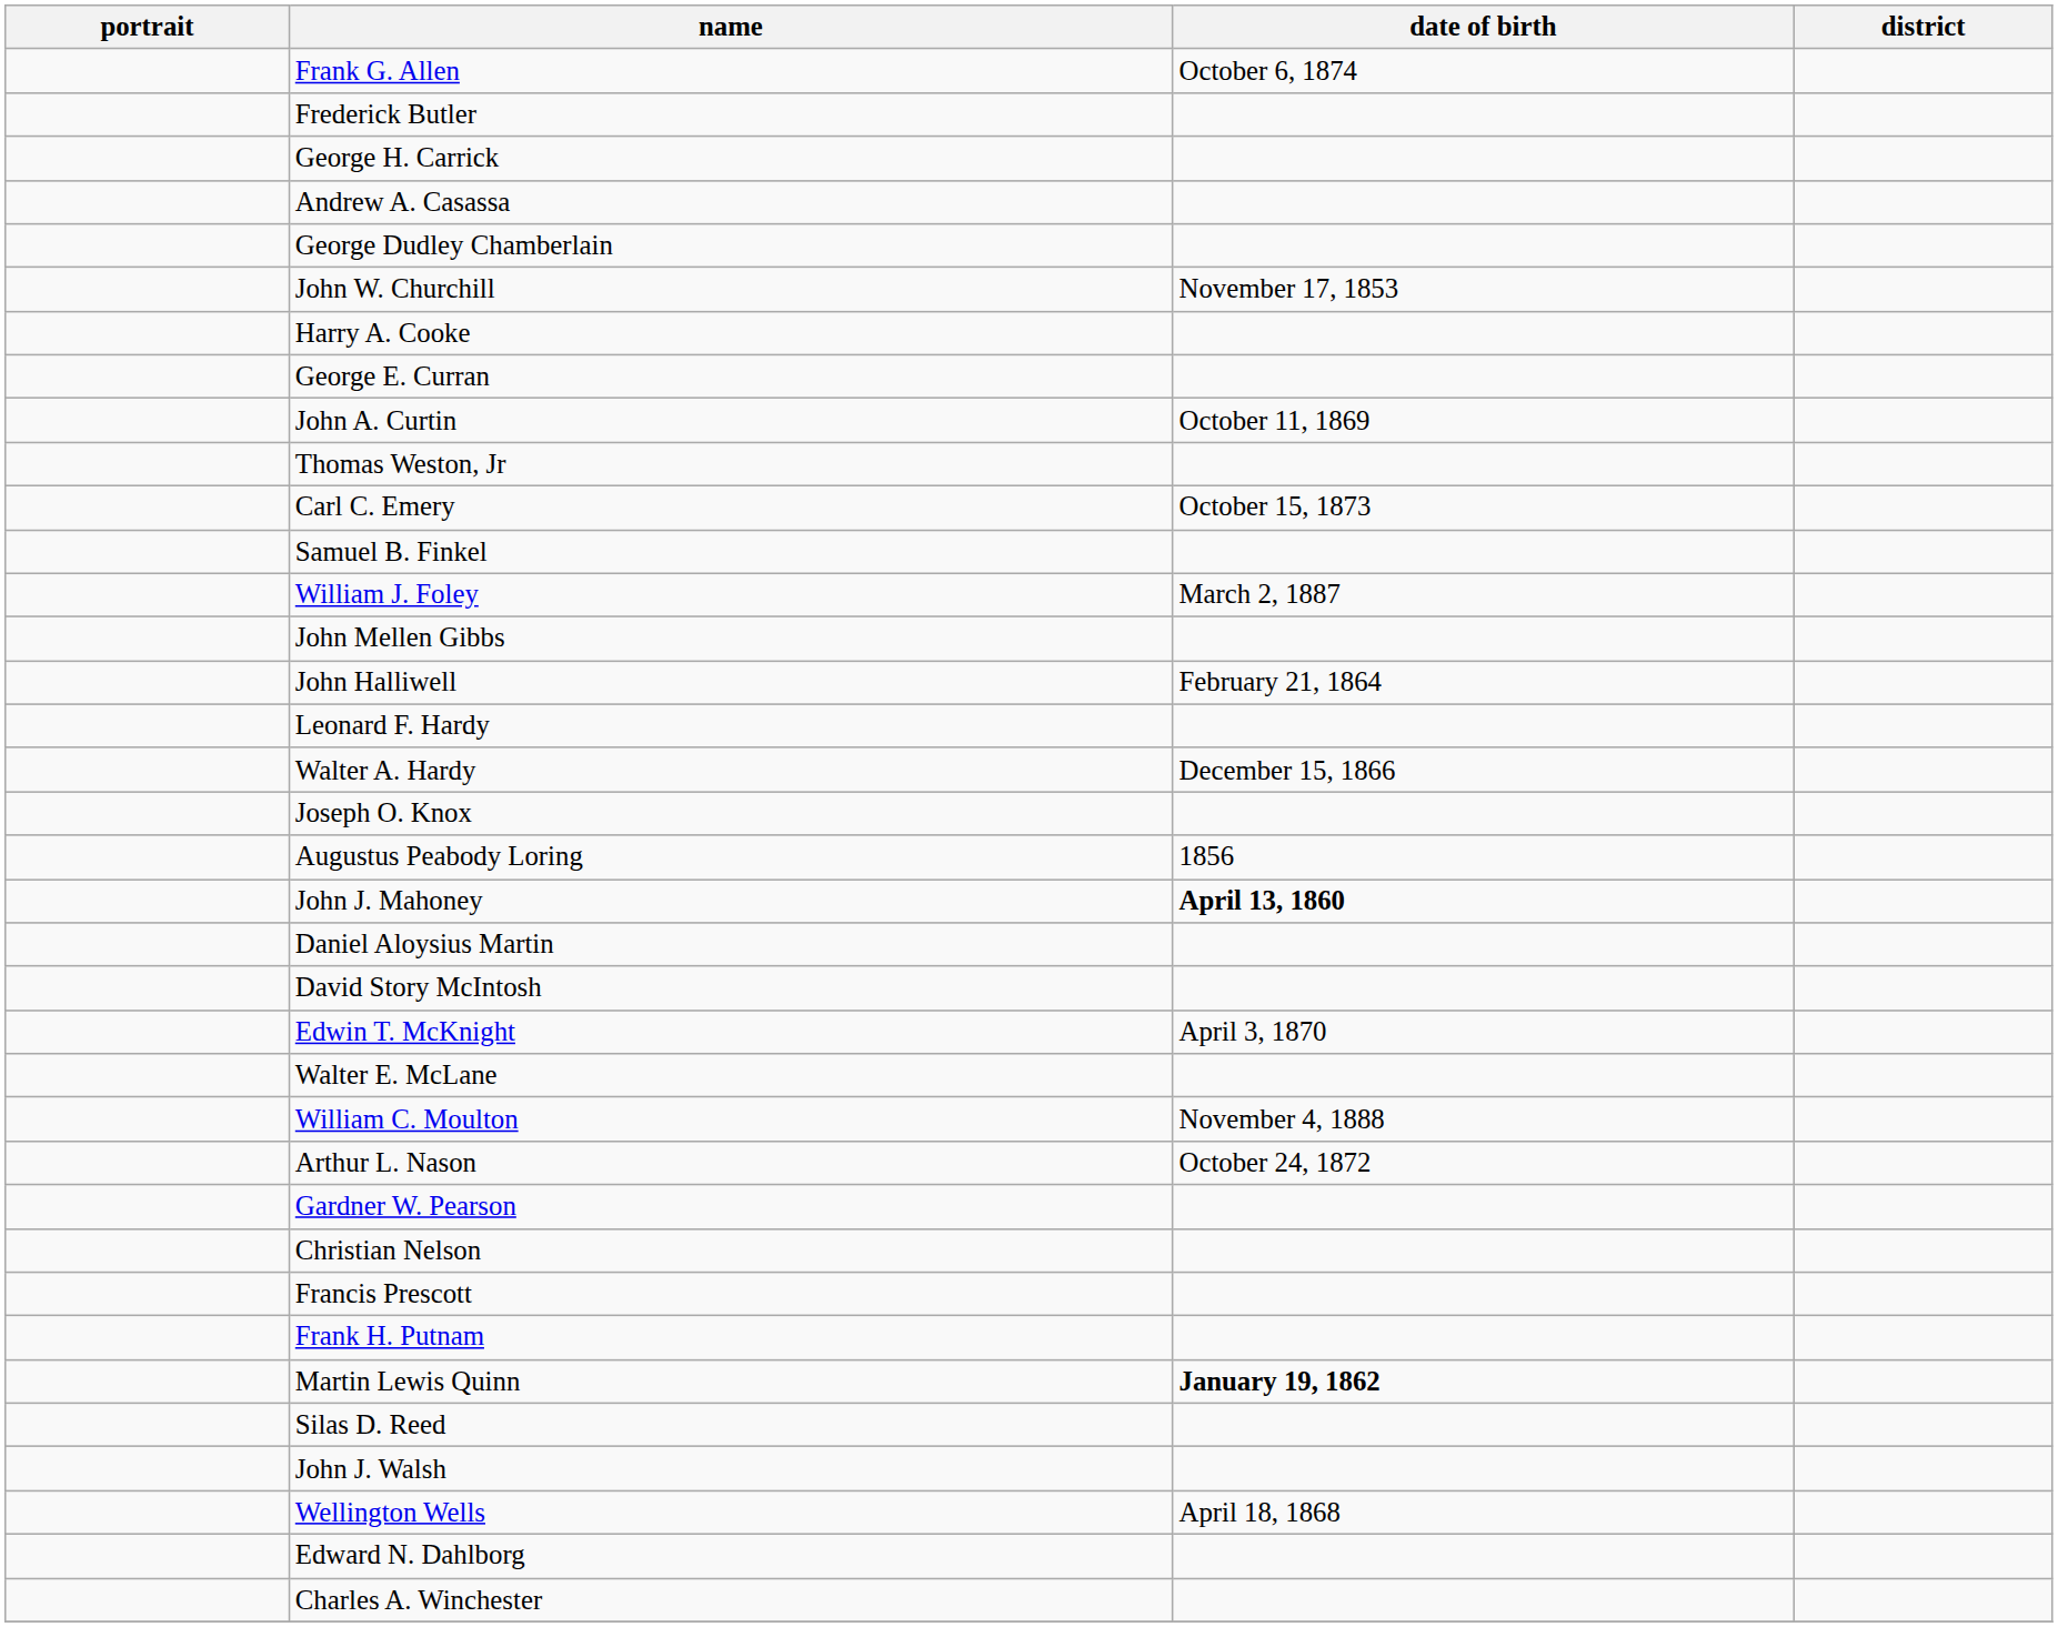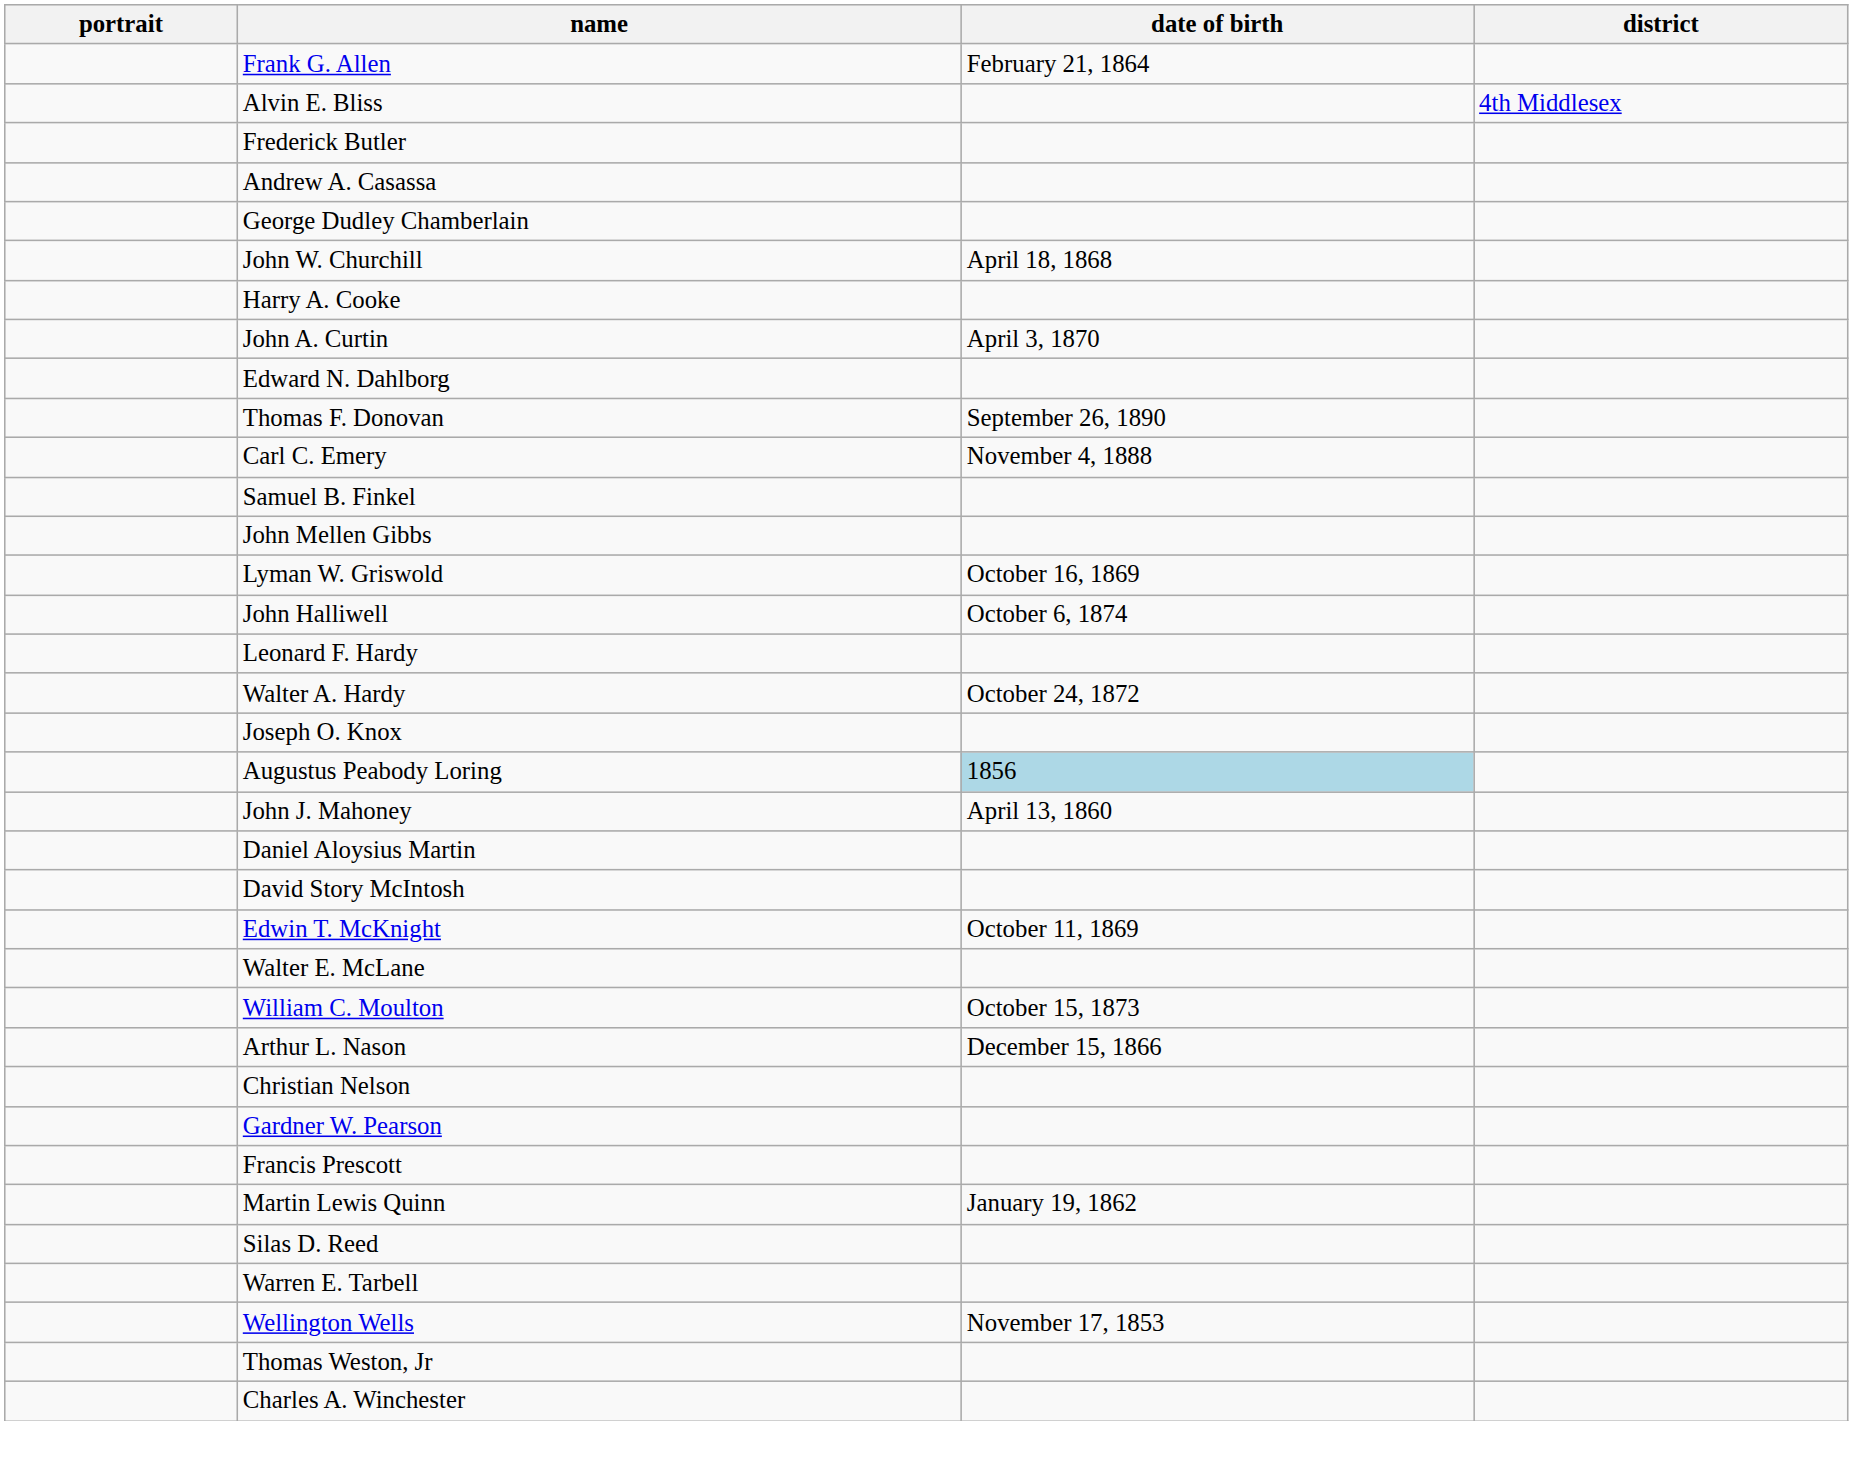Frank G. Allen | date of birth: October 6, 1874 -> February 21, 1864
+ row: Alvin E. Bliss | 4th Middlesex
- row: George H. Carrick
John W. Churchill | date of birth: November 17, 1853 -> April 18, 1868
- row: George E. Curran
John A. Curtin | date of birth: October 11, 1869 -> April 3, 1870
rows swapped: Edward N. Dahlborg <-> Thomas Weston, Jr
+ row: Thomas F. Donovan | September 26, 1890
Carl C. Emery | date of birth: October 15, 1873 -> November 4, 1888
- row: William J. Foley | March 2, 1887
+ row: Lyman W. Griswold | October 16, 1869
John Halliwell | date of birth: February 21, 1864 -> October 6, 1874
Walter A. Hardy | date of birth: December 15, 1866 -> October 24, 1872
Augustus Peabody Loring | date of birth: no background -> lightblue background
John J. Mahoney | date of birth: bold -> normal
Edwin T. McKnight | date of birth: April 3, 1870 -> October 11, 1869
William C. Moulton | date of birth: November 4, 1888 -> October 15, 1873
Arthur L. Nason | date of birth: October 24, 1872 -> December 15, 1866
rows swapped: Christian Nelson <-> Gardner W. Pearson
- row: Frank H. Putnam
Martin Lewis Quinn | date of birth: bold -> normal
+ row: Warren E. Tarbell
- row: John J. Walsh
Wellington Wells | date of birth: April 18, 1868 -> November 17, 1853
